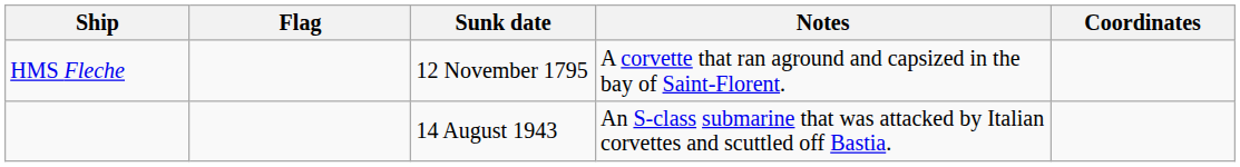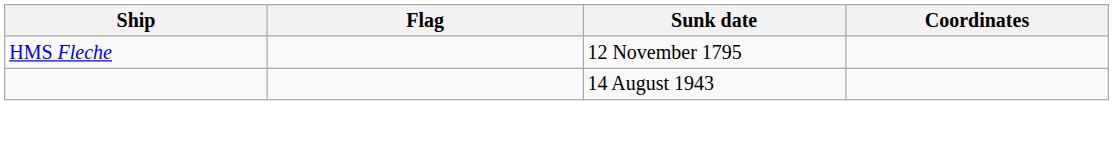- column: Notes | A corvette that ran aground and capsized in the bay of Saint-Florent. | An S-class submarine that was attacked by Italian corvettes and scuttled off Bastia.
